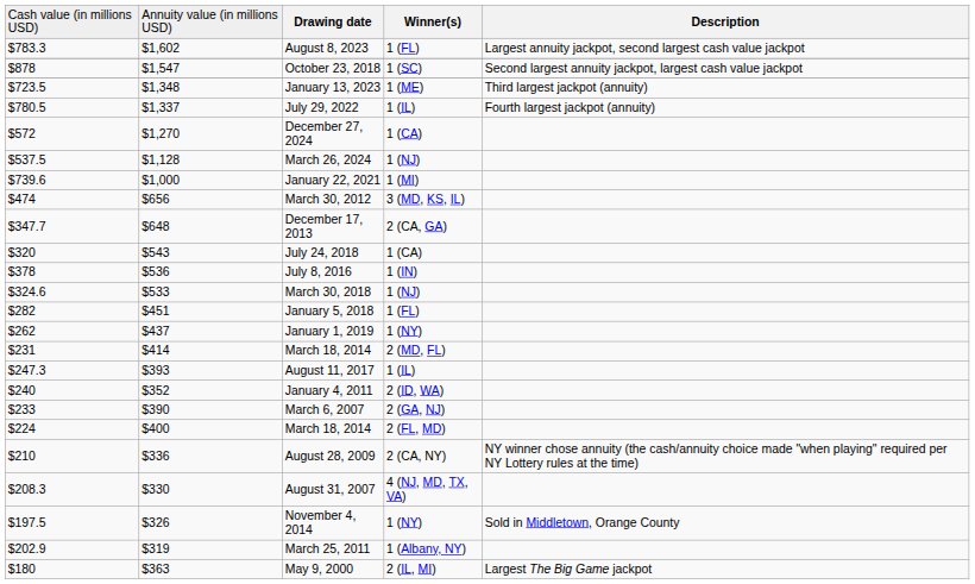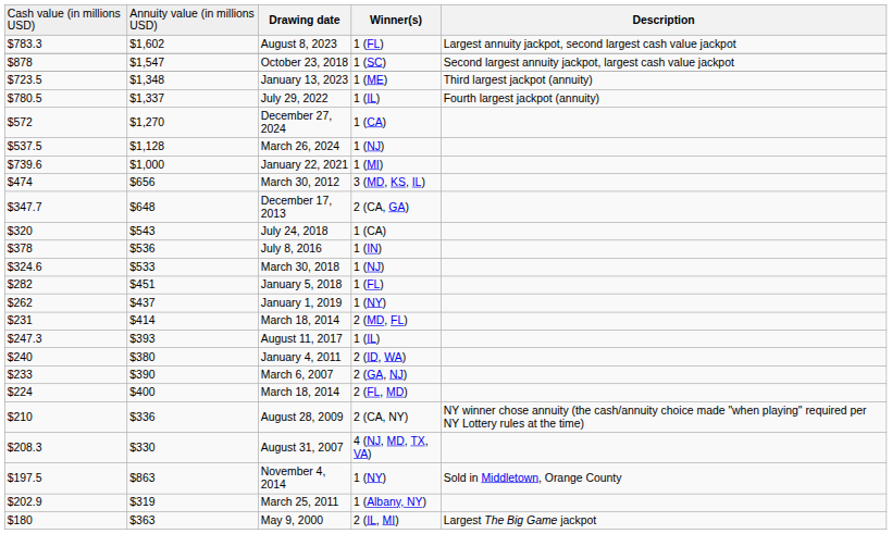January 4, 2011 | column 2: $352 -> $380
November 4, 2014 | column 2: $326 -> $863
